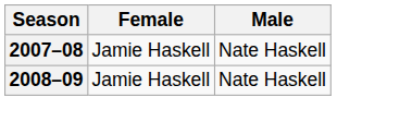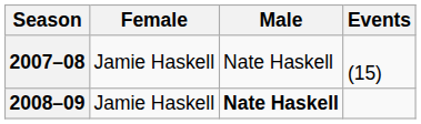+ column: Events | (15)
2008–09 | Male: normal -> bold
